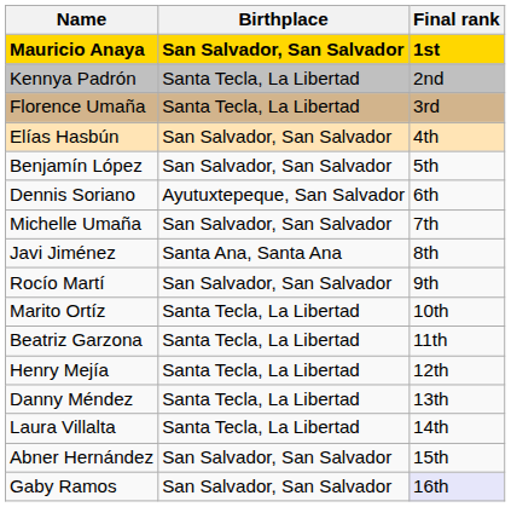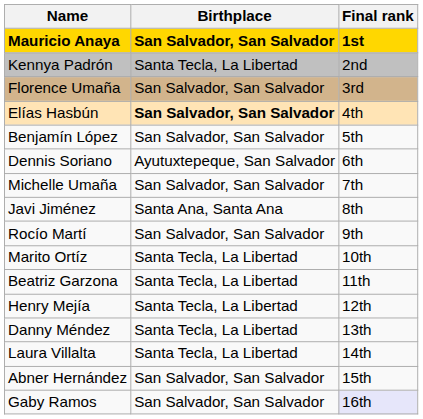Florence Umaña | Birthplace: Santa Tecla, La Libertad -> San Salvador, San Salvador
Elías Hasbún | Birthplace: normal -> bold
